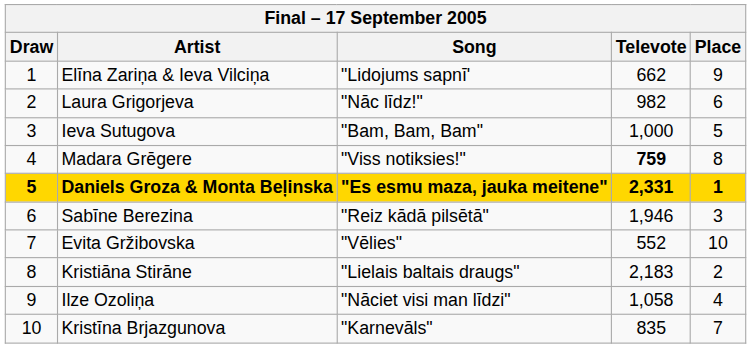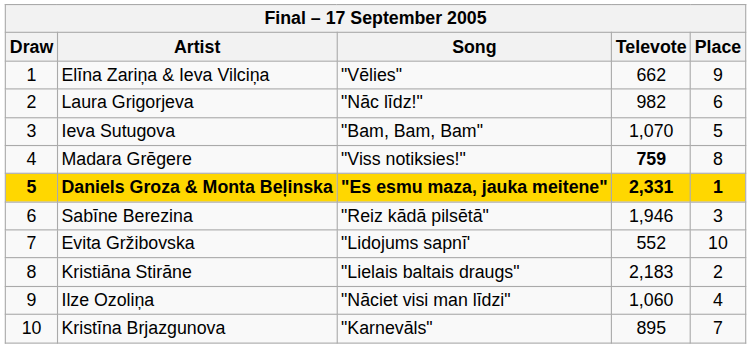Elīna Zariņa & Ieva Vilciņa | Song: "Lidojums sapnī' -> "Vēlies"
Ieva Sutugova | Televote: 1,000 -> 1,070
Evita Gržibovska | Song: "Vēlies" -> "Lidojums sapnī'
Ilze Ozoliņa | Televote: 1,058 -> 1,060
Kristīna Brjazgunova | Televote: 835 -> 895
